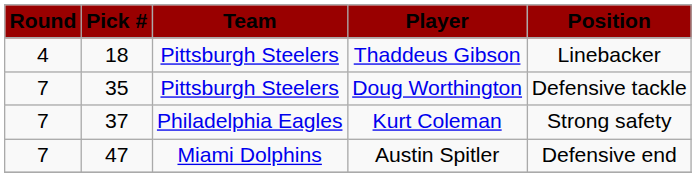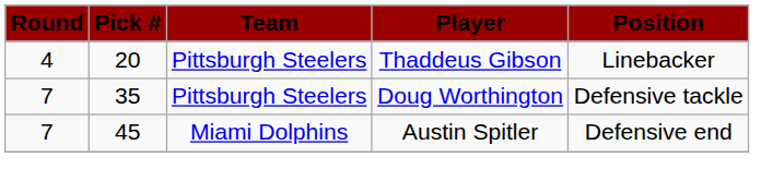Thaddeus Gibson | Pick #: 18 -> 20
- row: 7 | 37 | Philadelphia Eagles | Kurt Coleman | Strong safety
Austin Spitler | Pick #: 47 -> 45
